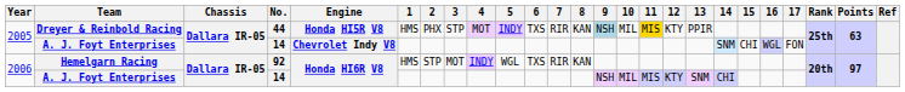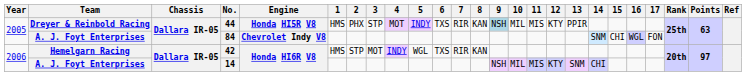Dreyer & Reinbold Racing | 11: gold background -> no background
2005 / A. J. Foyt Enterprises | No.: 14 -> 84
Hemelgarn Racing | No.: 92 -> 42
